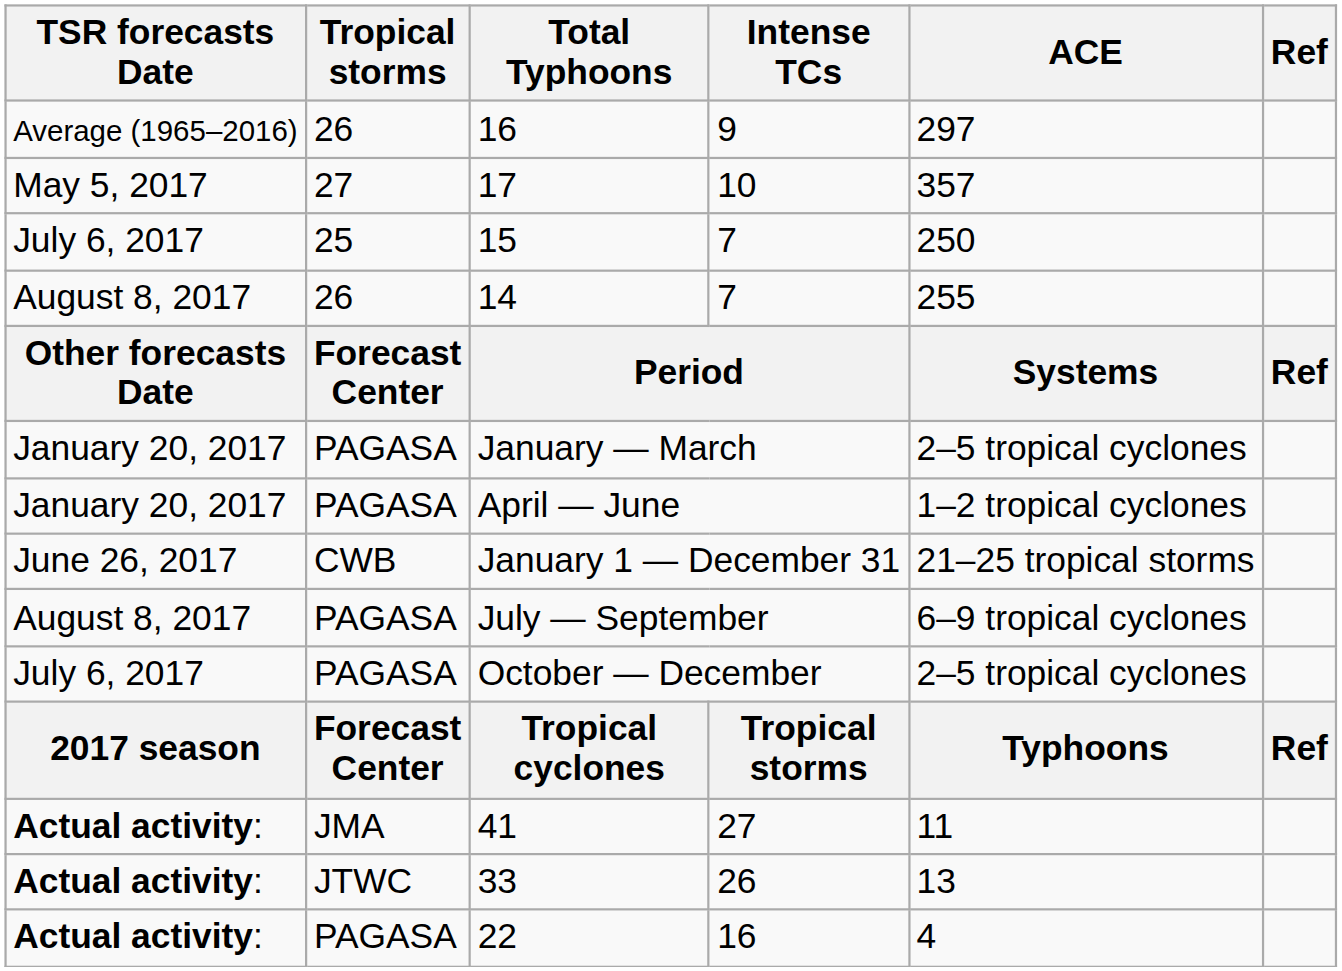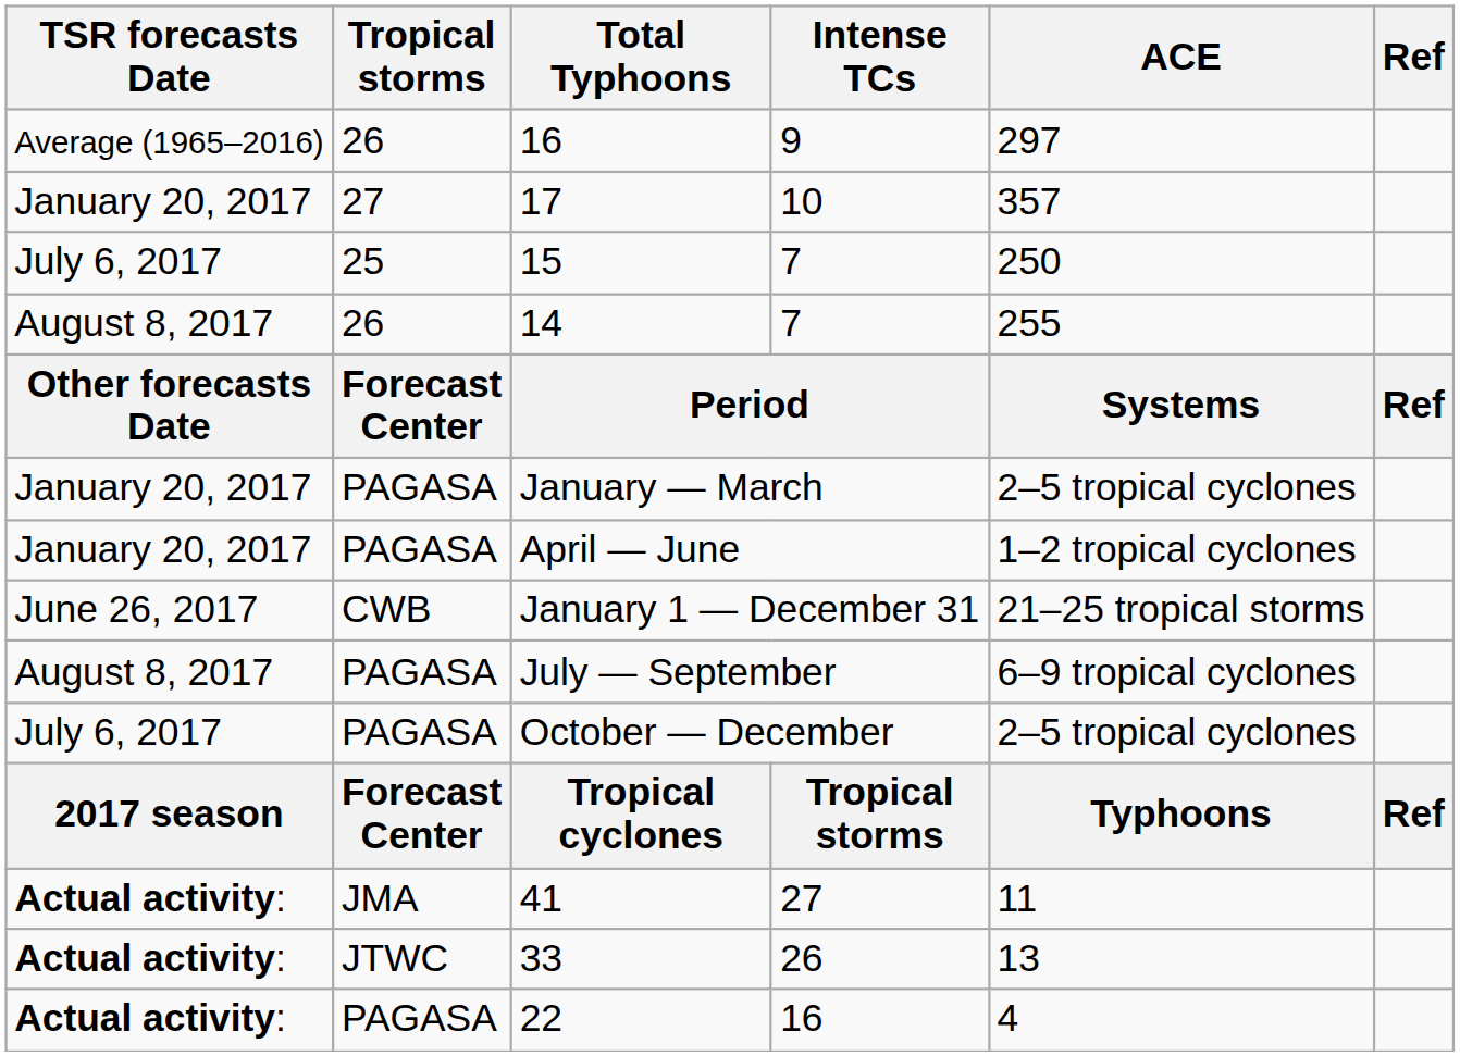17 | TSR forecasts Date: May 5, 2017 -> January 20, 2017
